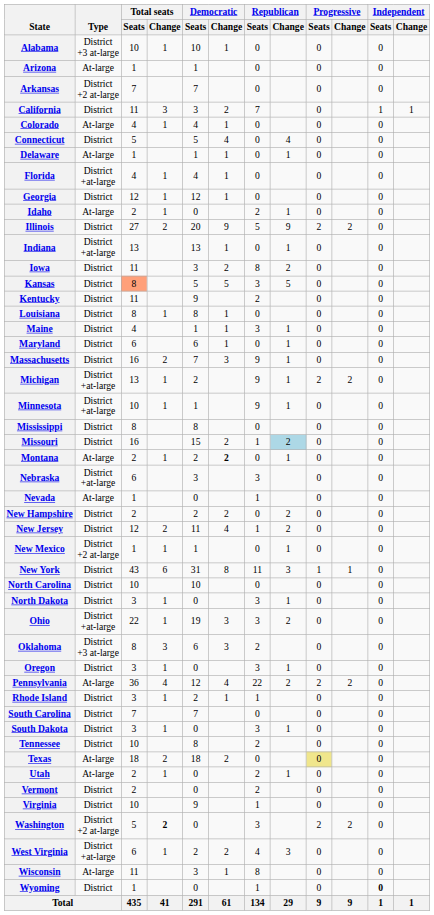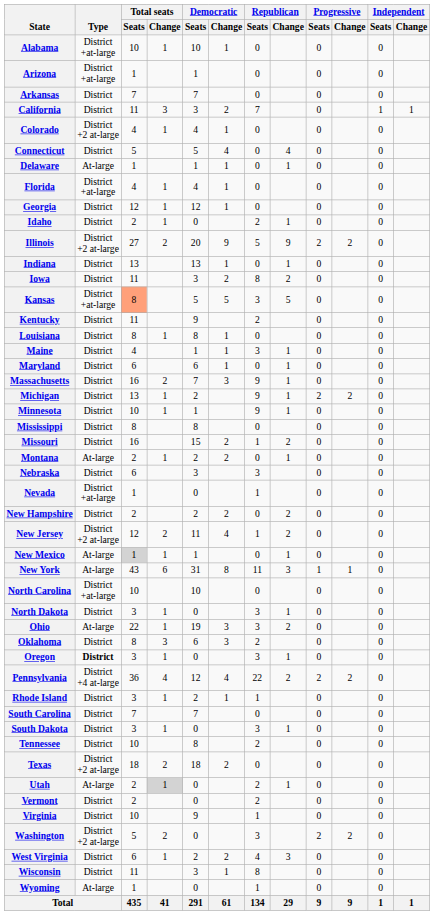Alabama | Type: District +3 at-large -> District +at-large
Arizona | Type: At-large -> District +at-large
Arkansas | Type: District +2 at-large -> District
Colorado | Type: At-large -> District +2 at-large
Idaho | Type: At-large -> District
Illinois | Type: District -> District +2 at-large
Indiana | Type: District +at-large -> District
Kansas | Type: District -> District +at-large
Michigan | Type: District +at-large -> District
Minnesota | Type: District +at-large -> District
Missouri | Republican / Change: lightblue background -> no background
Montana | Democratic / Change: bold -> normal
Nebraska | Type: District +at-large -> District
Nevada | Type: At-large -> District +at-large
New Jersey | Type: District -> District +2 at-large
New Mexico | Type: District +2 at-large -> At-large
New Mexico | Total seats / Seats: no background -> lightgrey background
New York | Type: District -> At-large
North Carolina | Type: District -> District +at-large
Ohio | Type: District +at-large -> At-large
Oklahoma | Type: District +3 at-large -> District
Oregon | Type: normal -> bold
Pennsylvania | Type: At-large -> District +4 at-large
Texas | Type: At-large -> District +2 at-large
Texas | Progressive / Seats: khaki background -> no background
Utah | Total seats / Change: no background -> lightgrey background
Washington | Total seats / Change: bold -> normal
West Virginia | Type: District +at-large -> District
Wisconsin | Type: At-large -> District
Wyoming | Type: District -> At-large
Wyoming | Independent / Seats: bold -> normal
